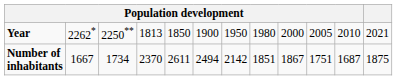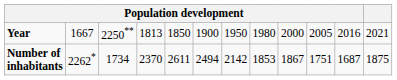Year | column 2: 2262* -> 1667
Year | column 11: 2010 -> 2016
Number of inhabitants | column 2: 1667 -> 2262*
Number of inhabitants | column 8: 1851 -> 1853
